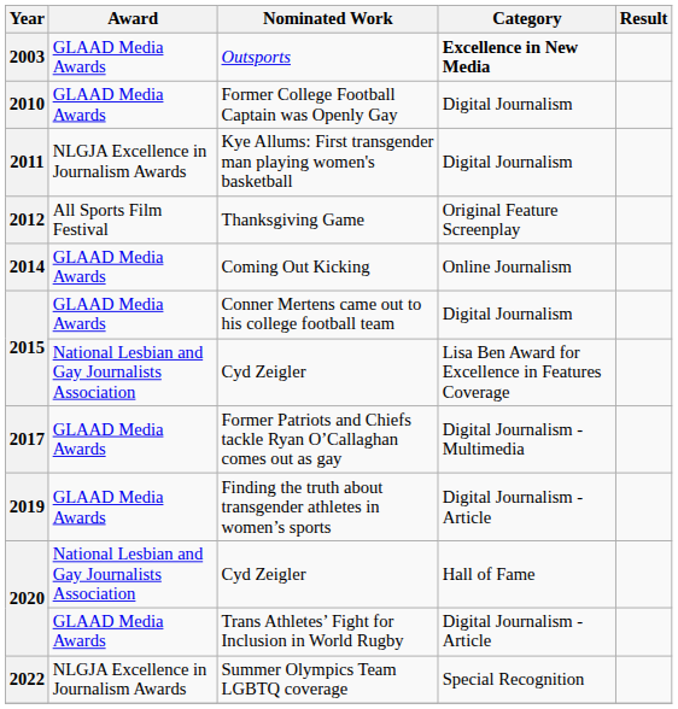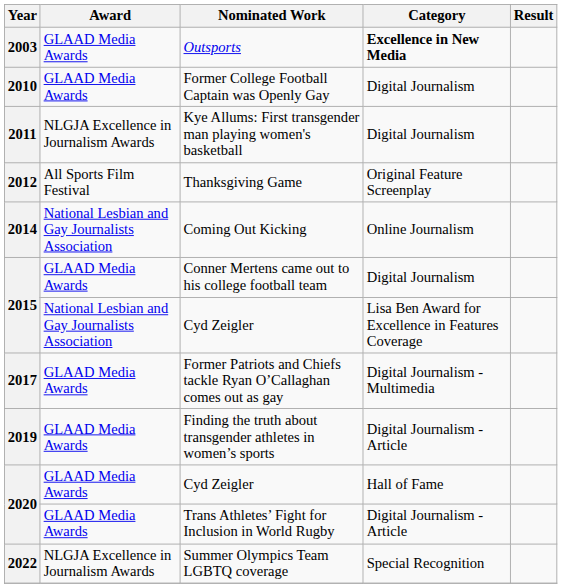Coming Out Kicking | Award: GLAAD Media Awards -> National Lesbian and Gay Journalists Association
2020 / Cyd Zeigler | Award: National Lesbian and Gay Journalists Association -> GLAAD Media Awards
